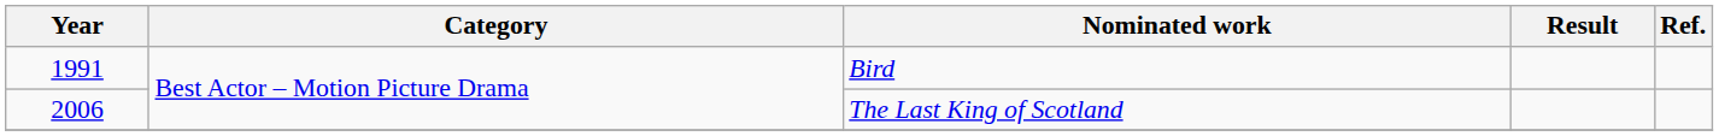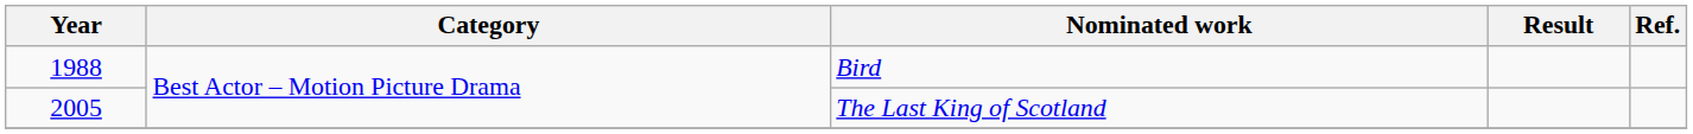Bird | Year: 1991 -> 1988
The Last King of Scotland | Year: 2006 -> 2005
